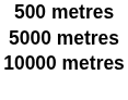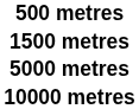+ row: 1500 metres
